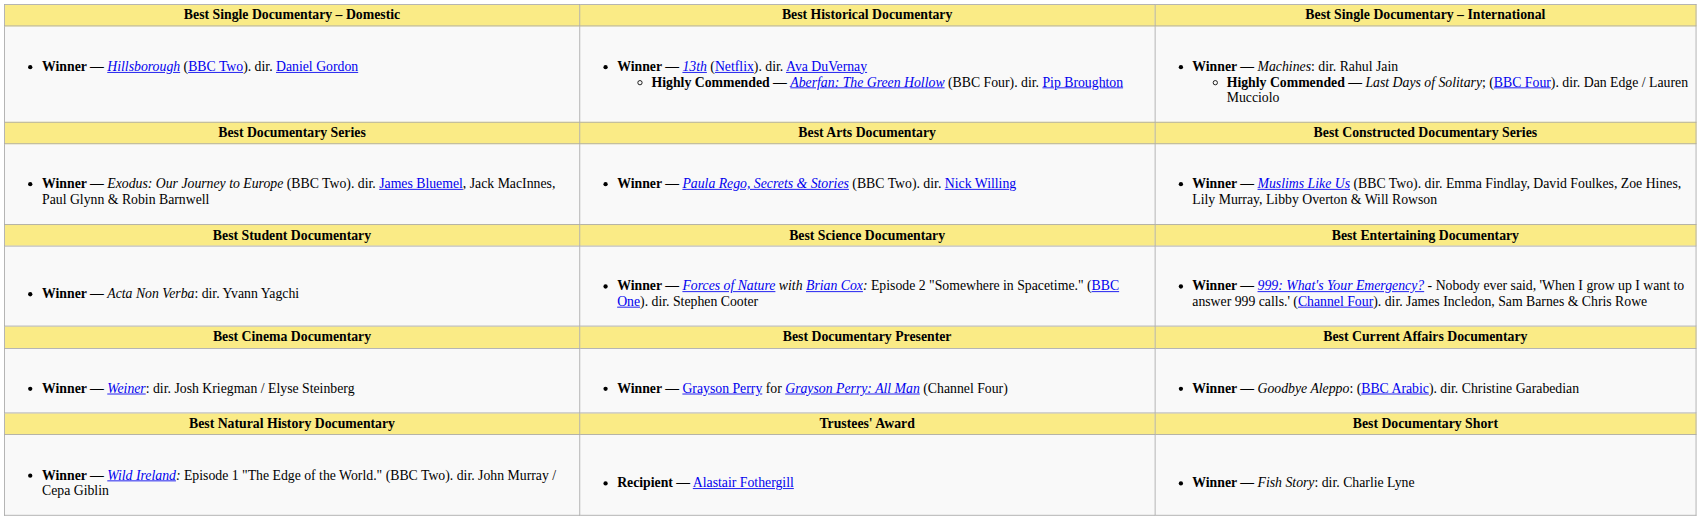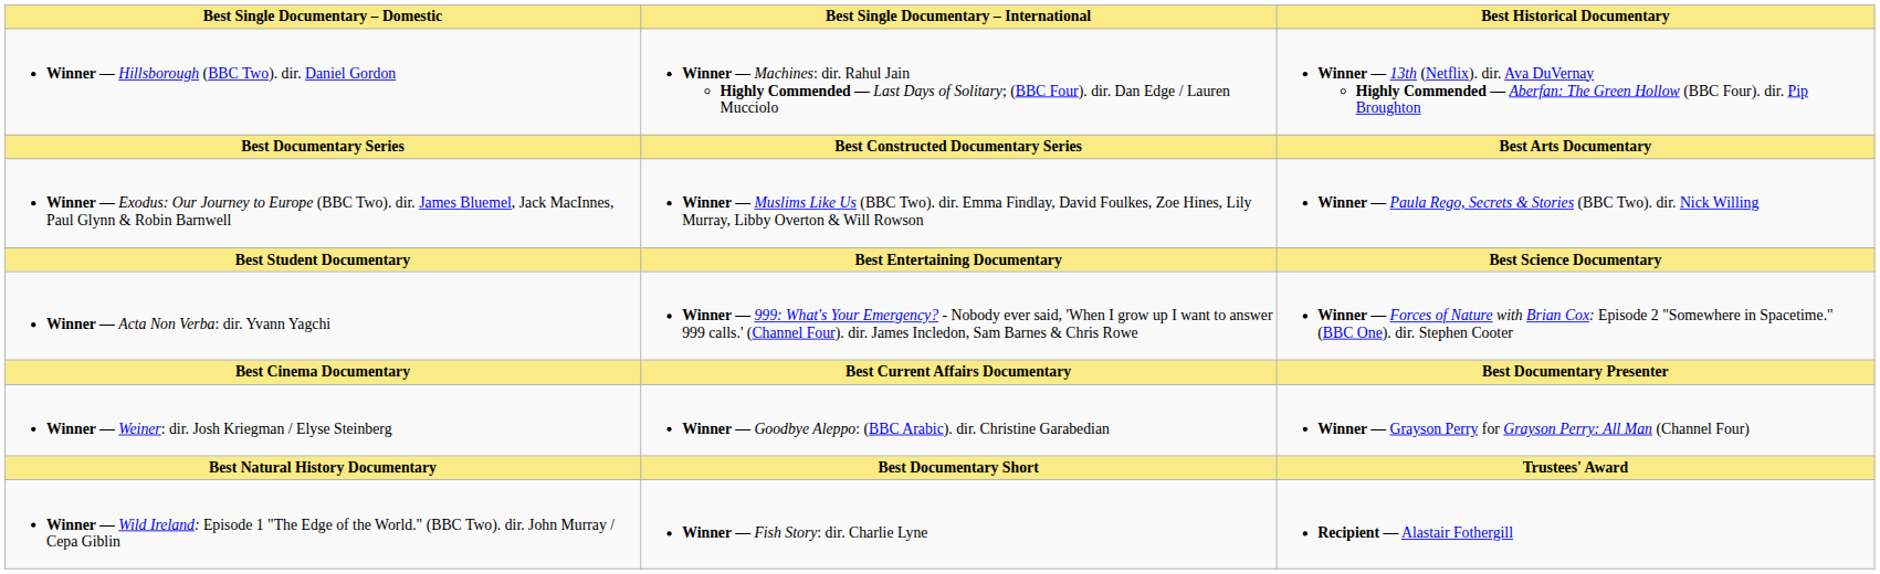columns swapped: Best Single Documentary – International <-> Best Historical Documentary
